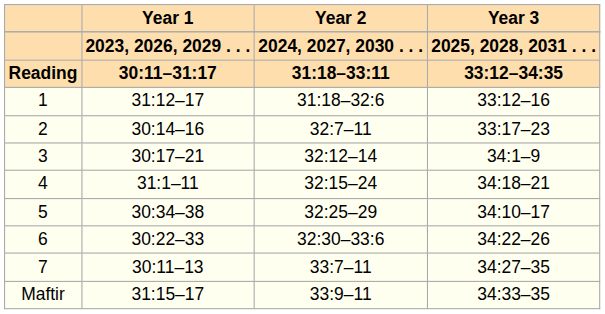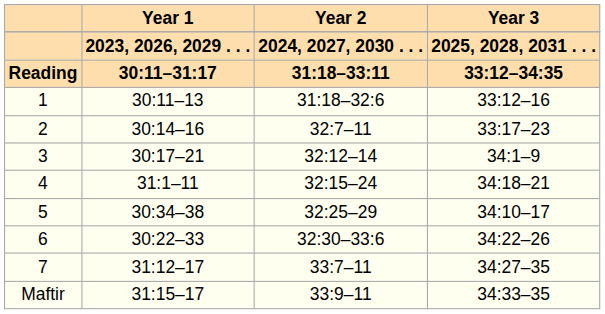1 | Year 1: 31:12–17 -> 30:11–13
7 | Year 1: 30:11–13 -> 31:12–17
